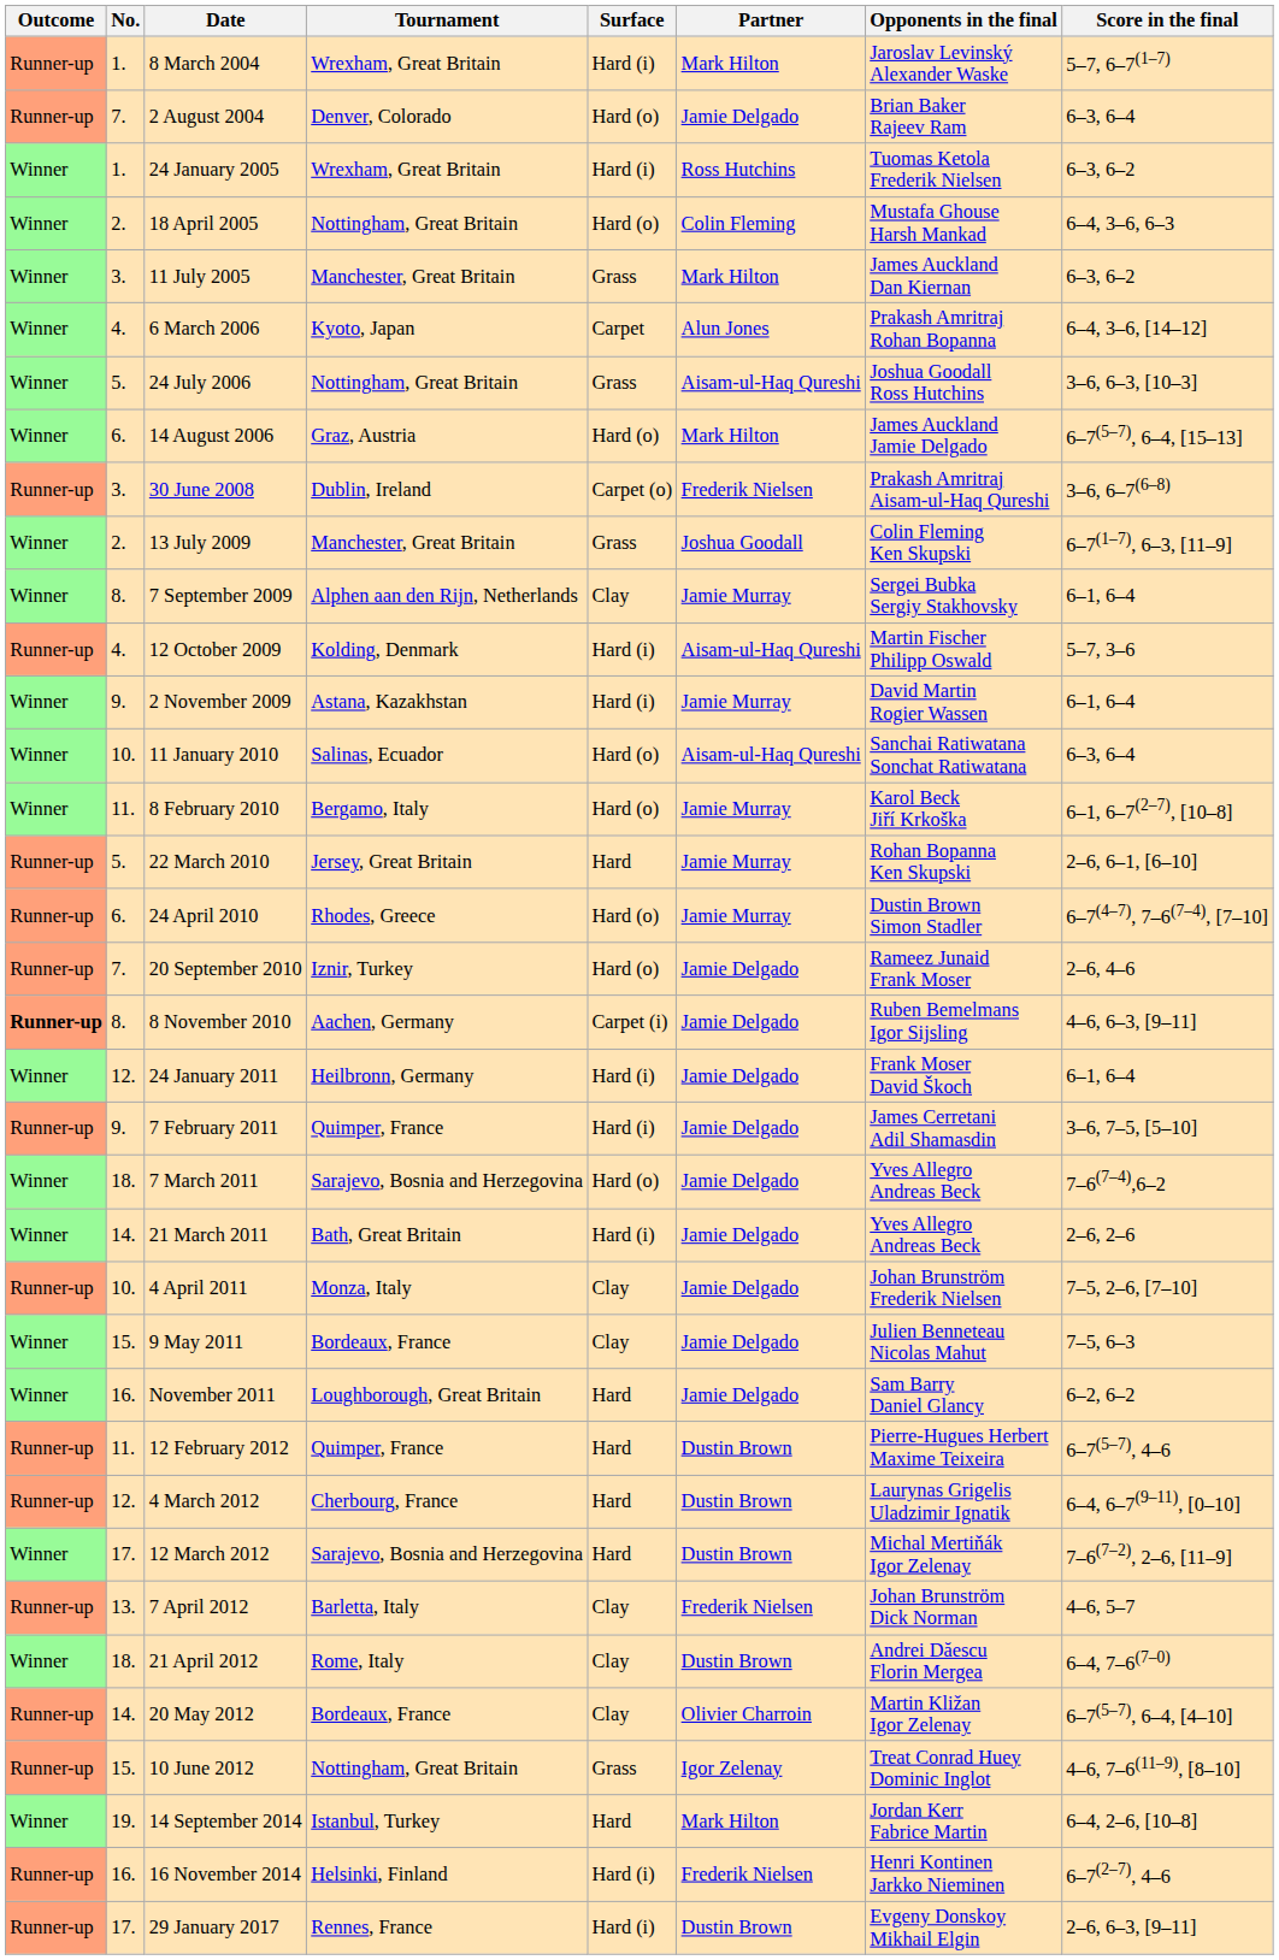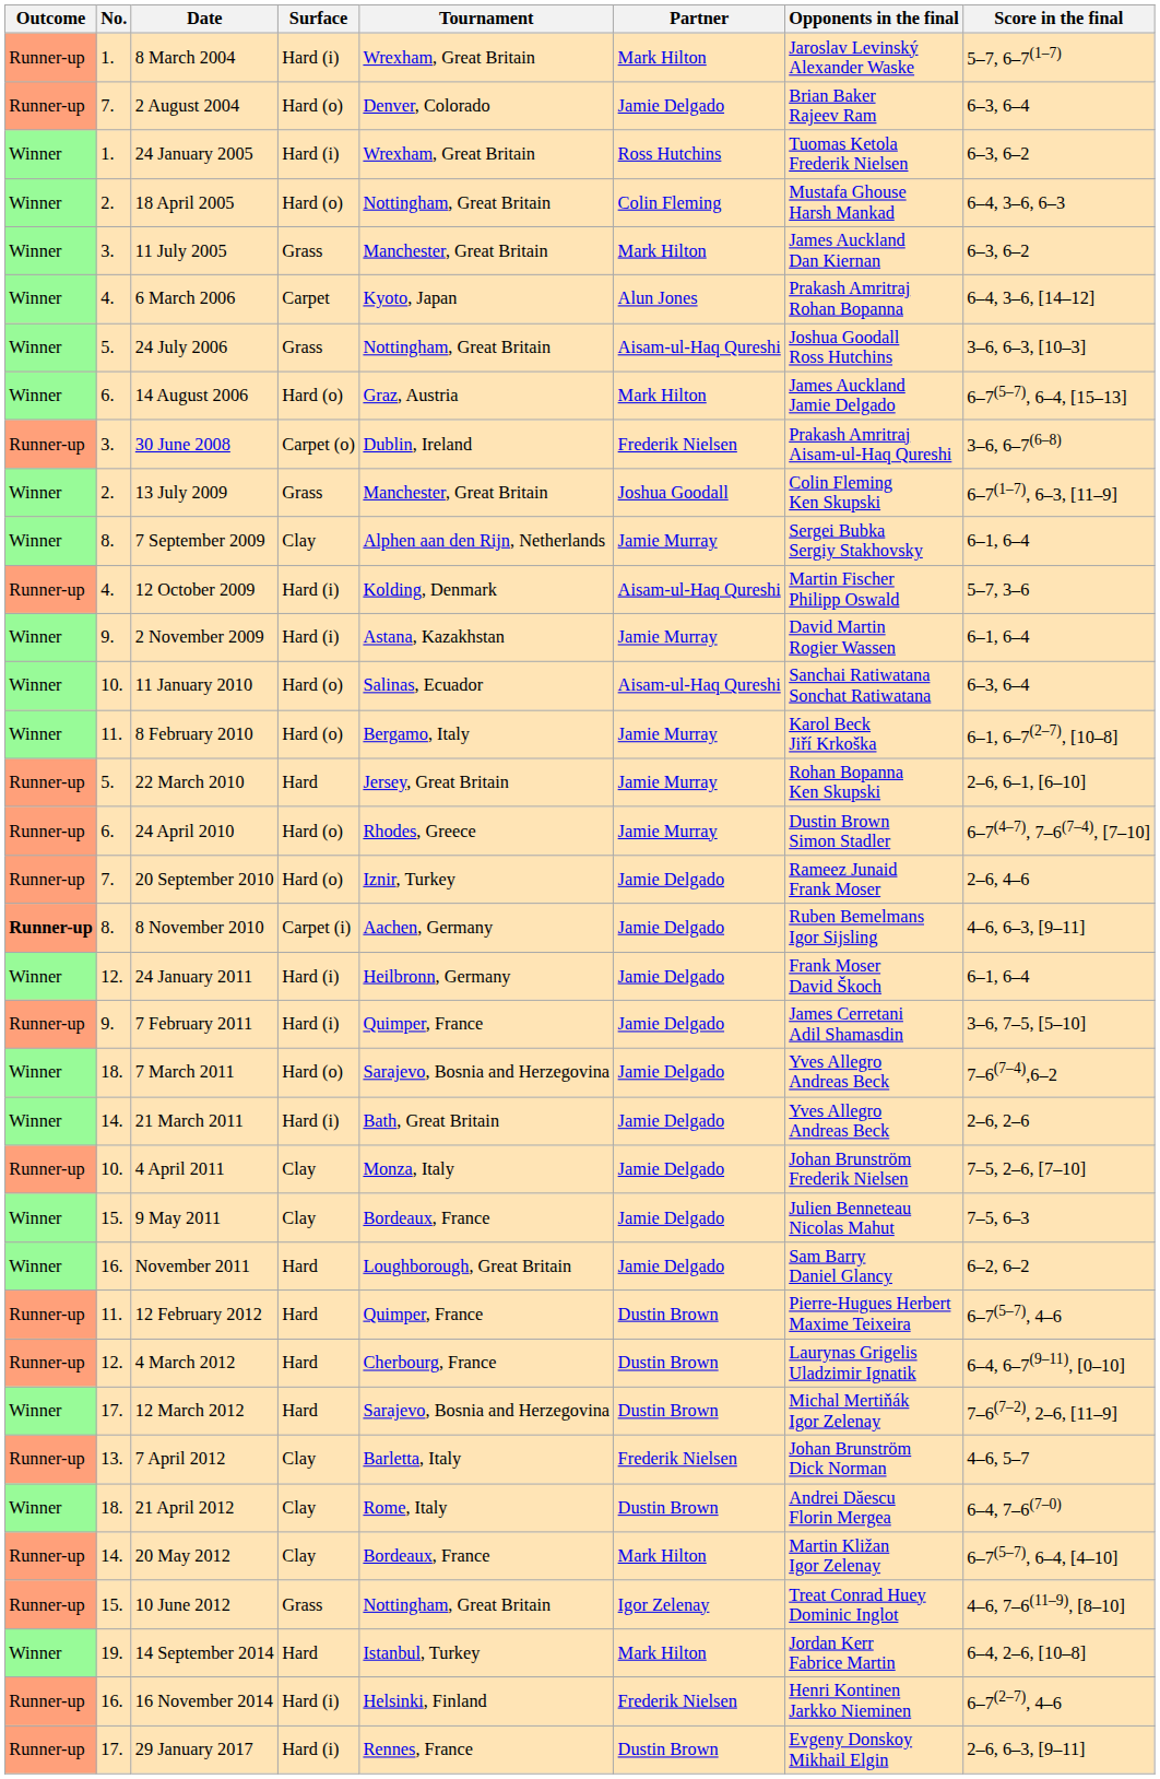columns swapped: Tournament <-> Surface
20 May 2012 | Partner: Olivier Charroin -> Mark Hilton
